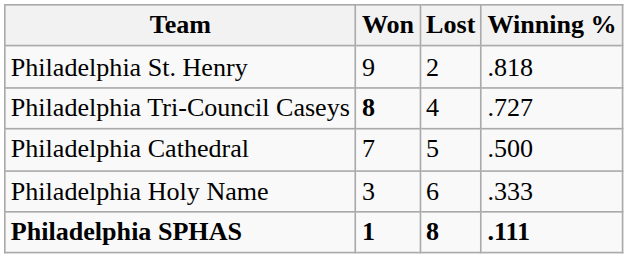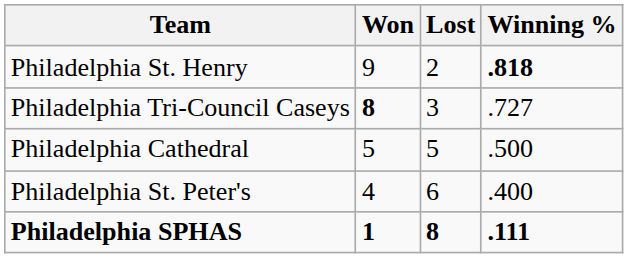Philadelphia St. Henry | Winning %: normal -> bold
Philadelphia Tri-Council Caseys | Lost: 4 -> 3
Philadelphia Cathedral | Won: 7 -> 5
+ row: Philadelphia St. Peter's | 4 | 6 | .400
- row: Philadelphia Holy Name | 3 | 6 | .333
